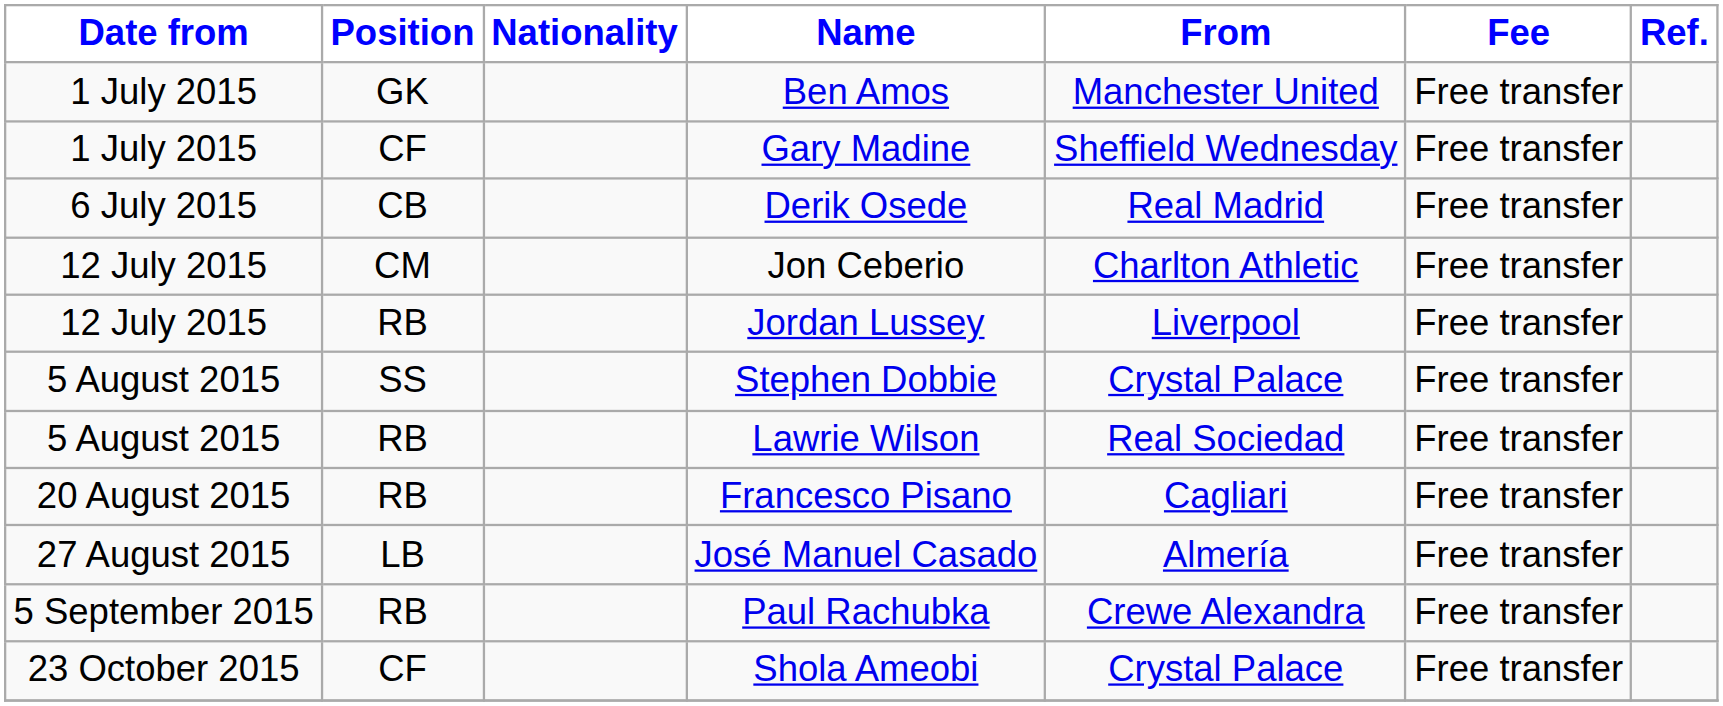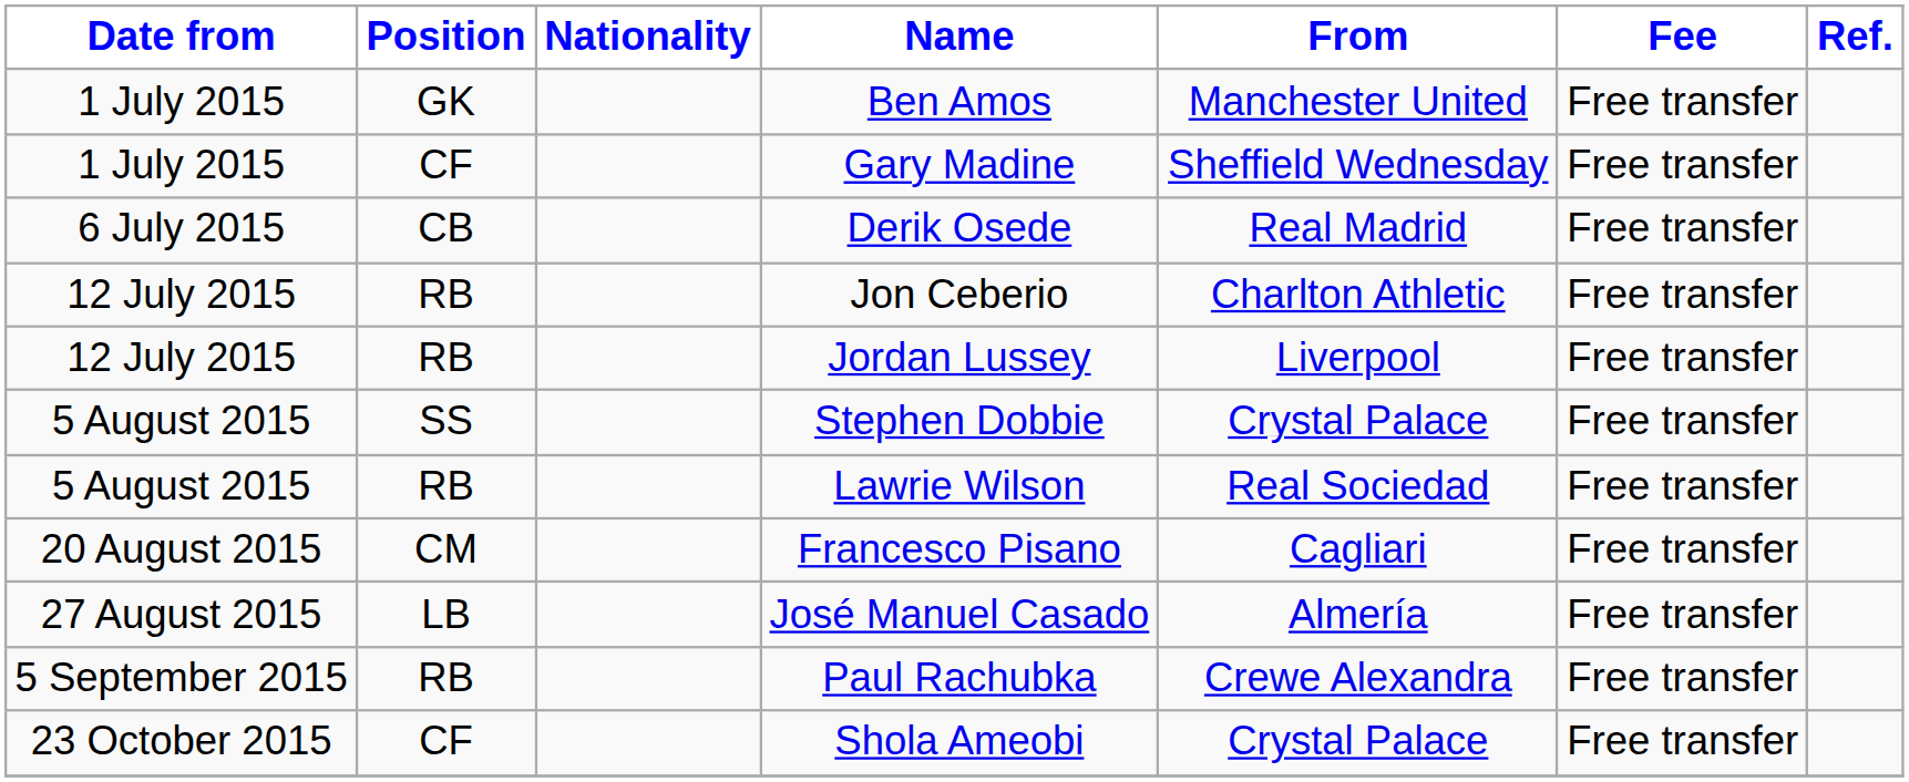Jon Ceberio | Position: CM -> RB
Francesco Pisano | Position: RB -> CM
